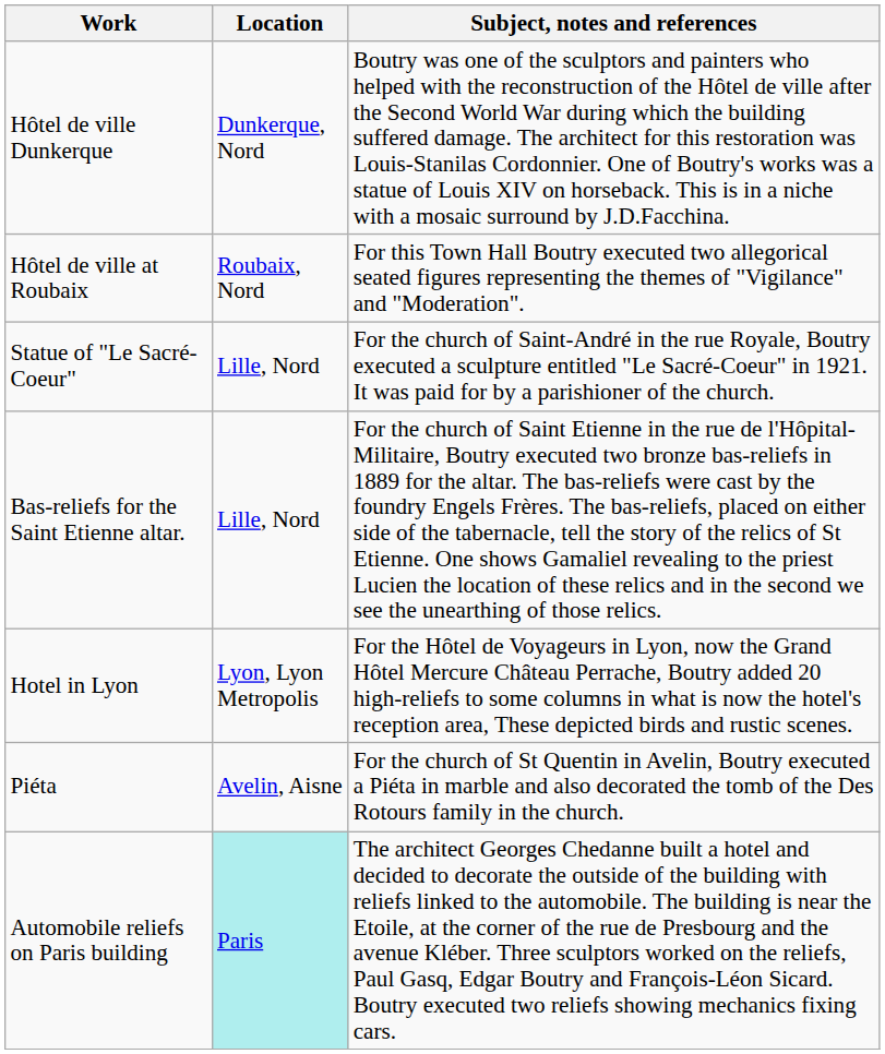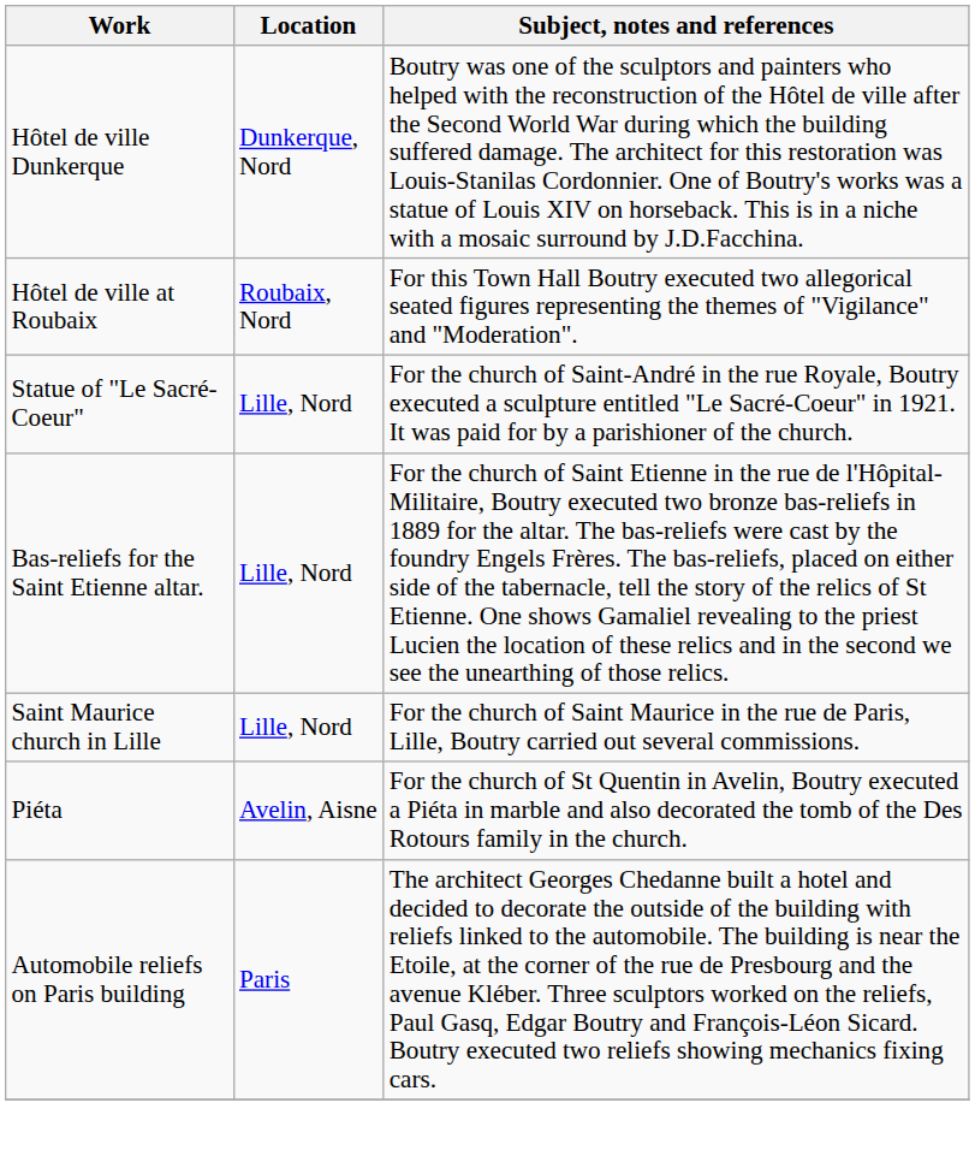+ row: Saint Maurice church in Lille | Lille, Nord | For the church of Saint Maurice in the rue de Paris, Lille, Boutry carried out several commissions.
- row: Hotel in Lyon | Lyon, Lyon Metropolis | For the Hôtel de Voyageurs in Lyon, now the Grand Hôtel Mercure Château Perrache, Boutry added 20 high-reliefs to some columns in what is now the hotel's reception area, These depicted birds and rustic scenes.
Automobile reliefs on Paris building | Location: paleturquoise background -> no background
